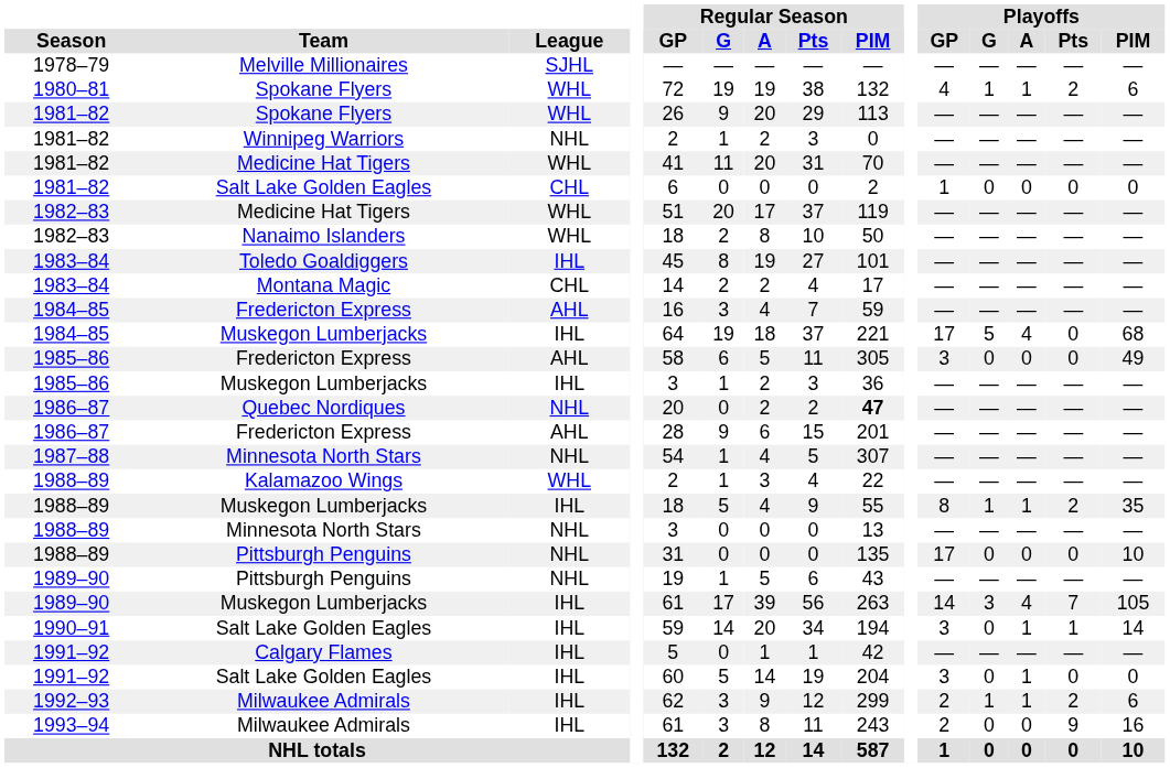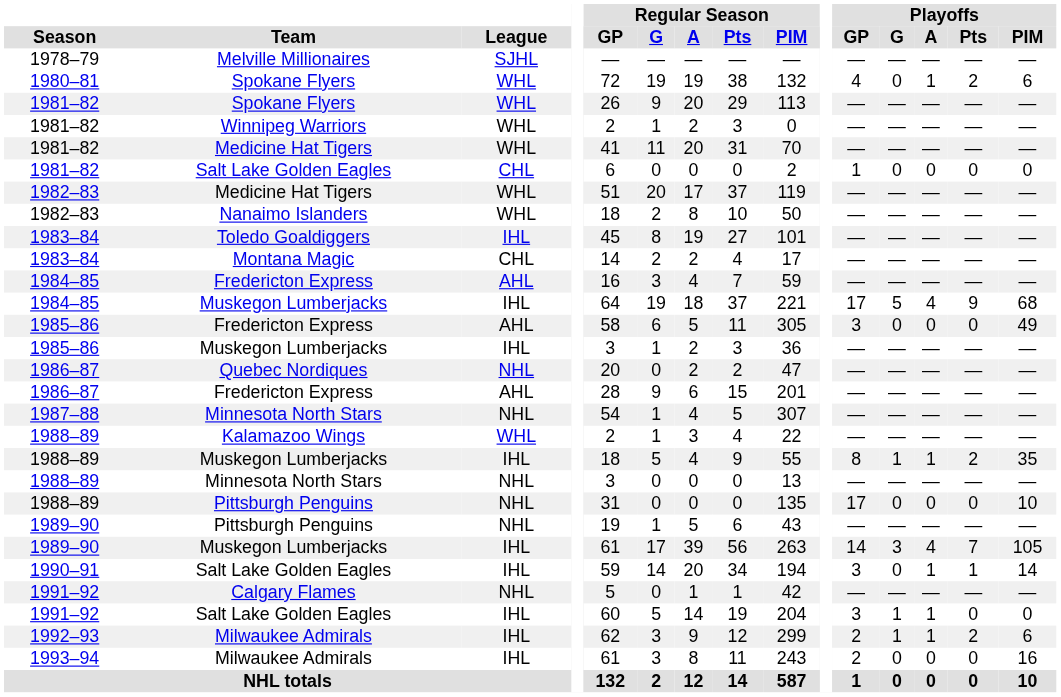1980–81 / Spokane Flyers | Playoffs / G: 1 -> 0
Winnipeg Warriors | League: NHL -> WHL
1984–85 / Muskegon Lumberjacks | Playoffs / Pts: 0 -> 9
Quebec Nordiques | Regular Season / PIM: bold -> normal
Calgary Flames | League: IHL -> NHL
1991–92 / Salt Lake Golden Eagles | Playoffs / G: 0 -> 1
1993–94 / Milwaukee Admirals | Playoffs / Pts: 9 -> 0
